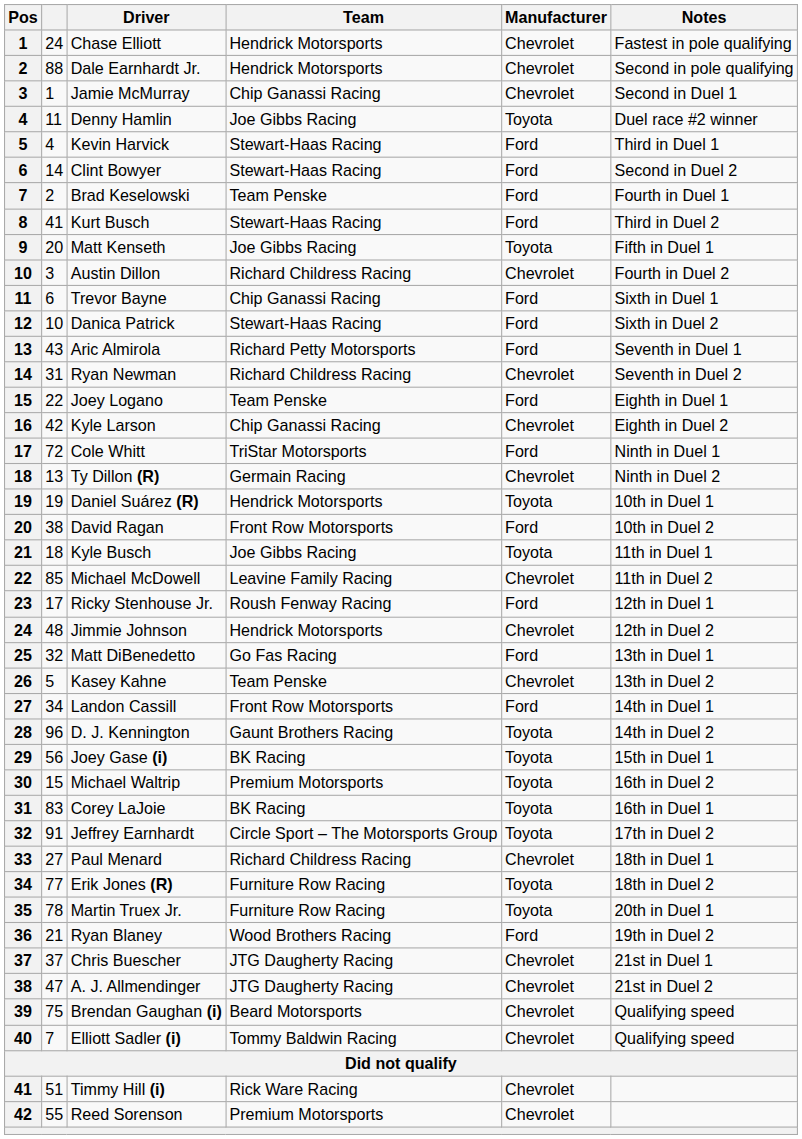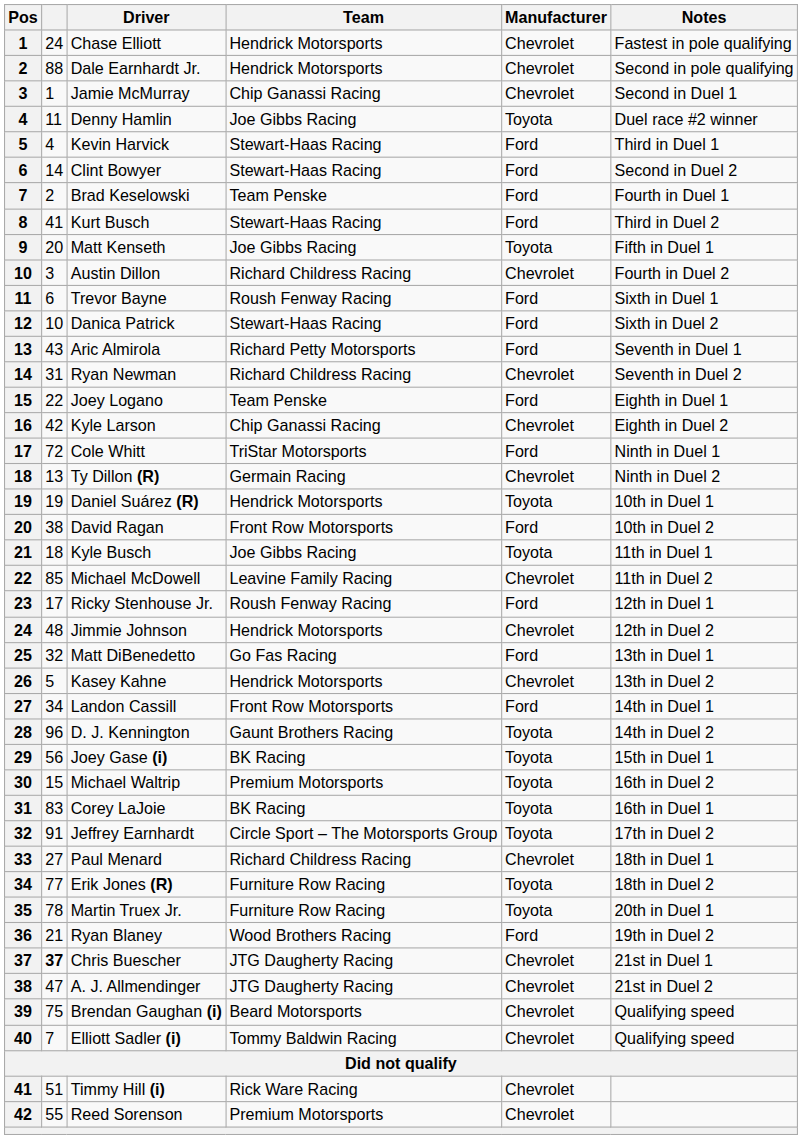Trevor Bayne | Team: Chip Ganassi Racing -> Roush Fenway Racing
Kasey Kahne | Team: Team Penske -> Hendrick Motorsports
Chris Buescher | column 2: normal -> bold
